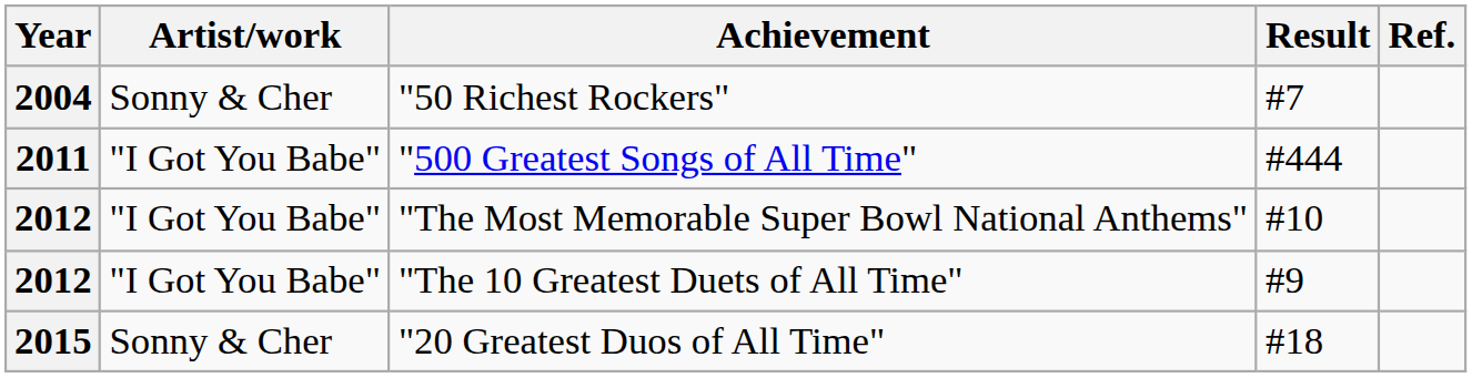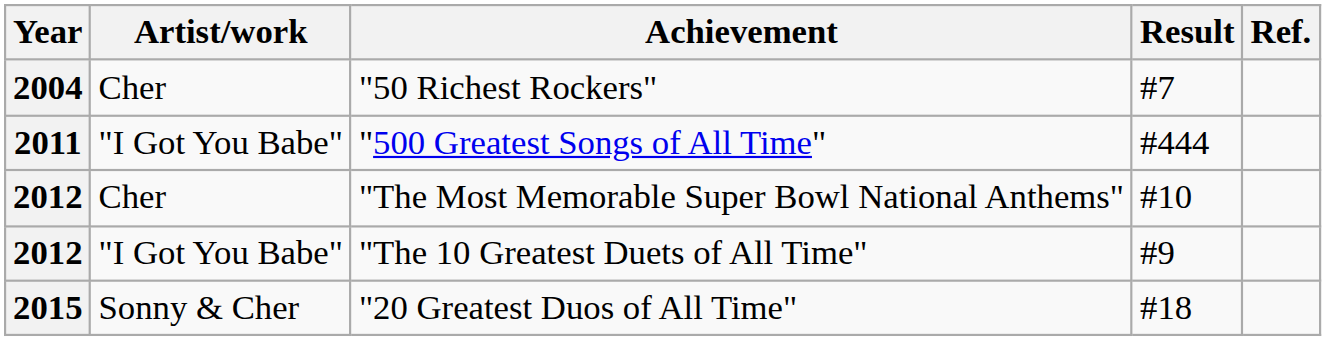"50 Richest Rockers" | Artist/work: Sonny & Cher -> Cher
"The Most Memorable Super Bowl National Anthems" | Artist/work: "I Got You Babe" -> Cher
